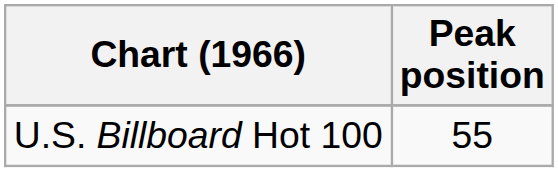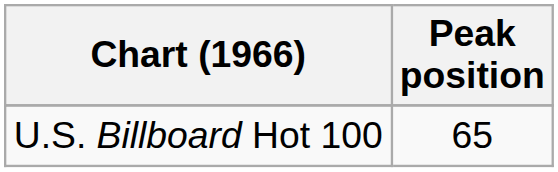U.S. Billboard Hot 100 | Peak position: 55 -> 65
